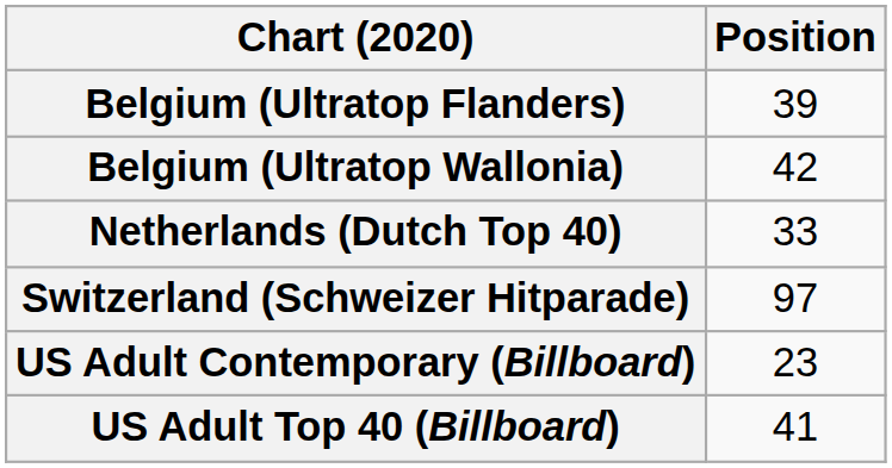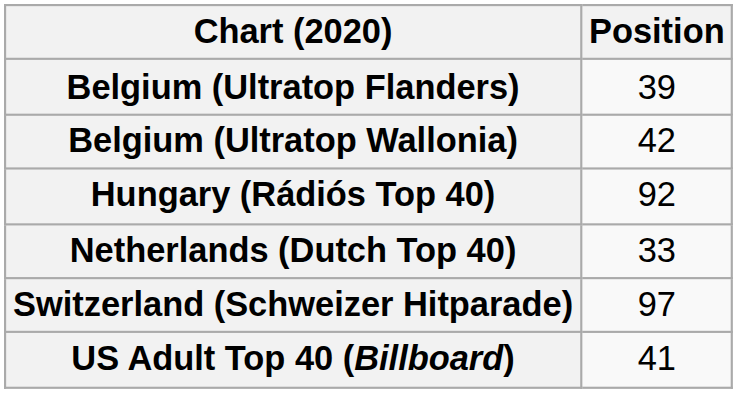+ row: Hungary (Rádiós Top 40) | 92
- row: US Adult Contemporary (Billboard) | 23
